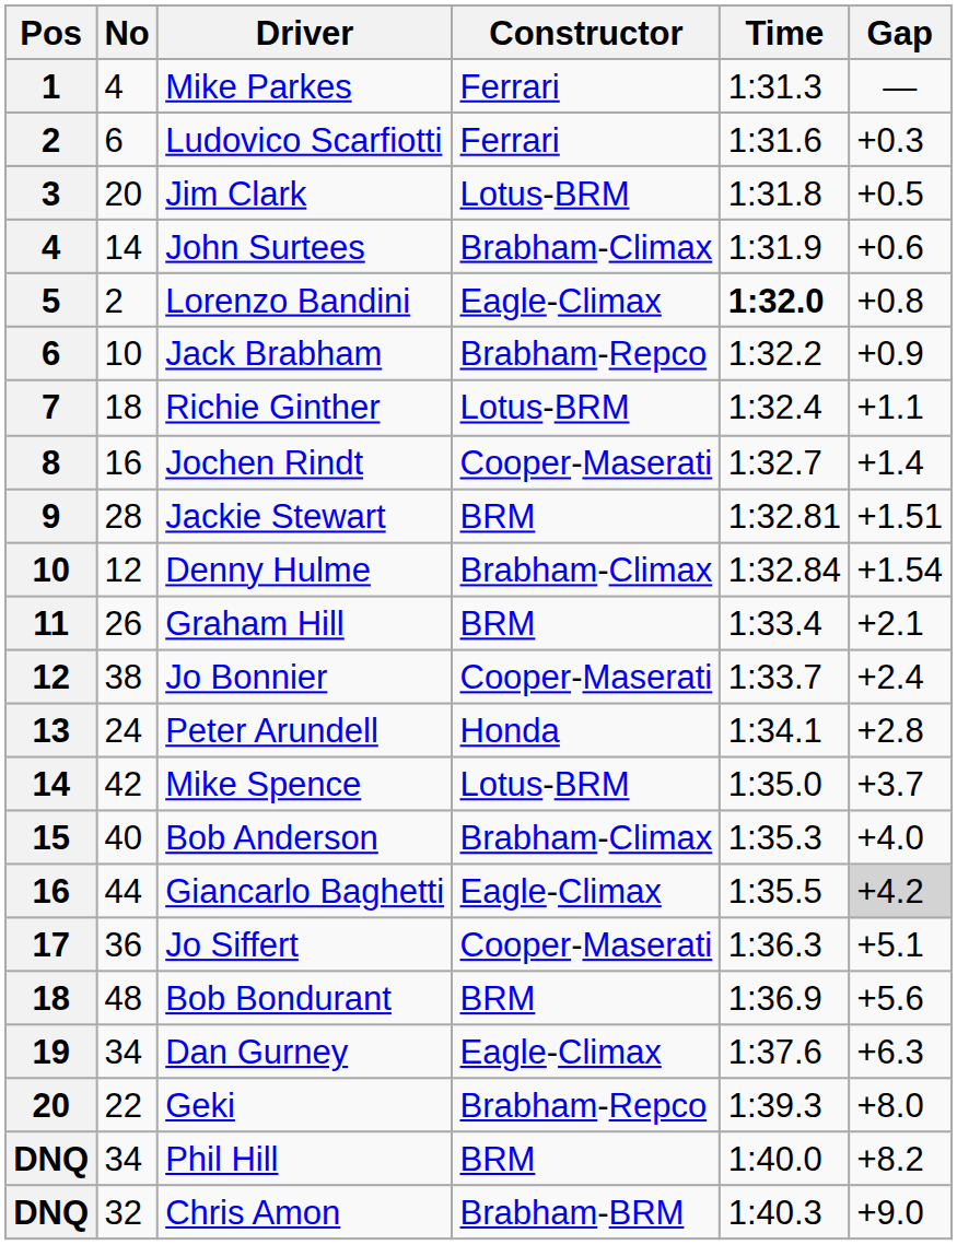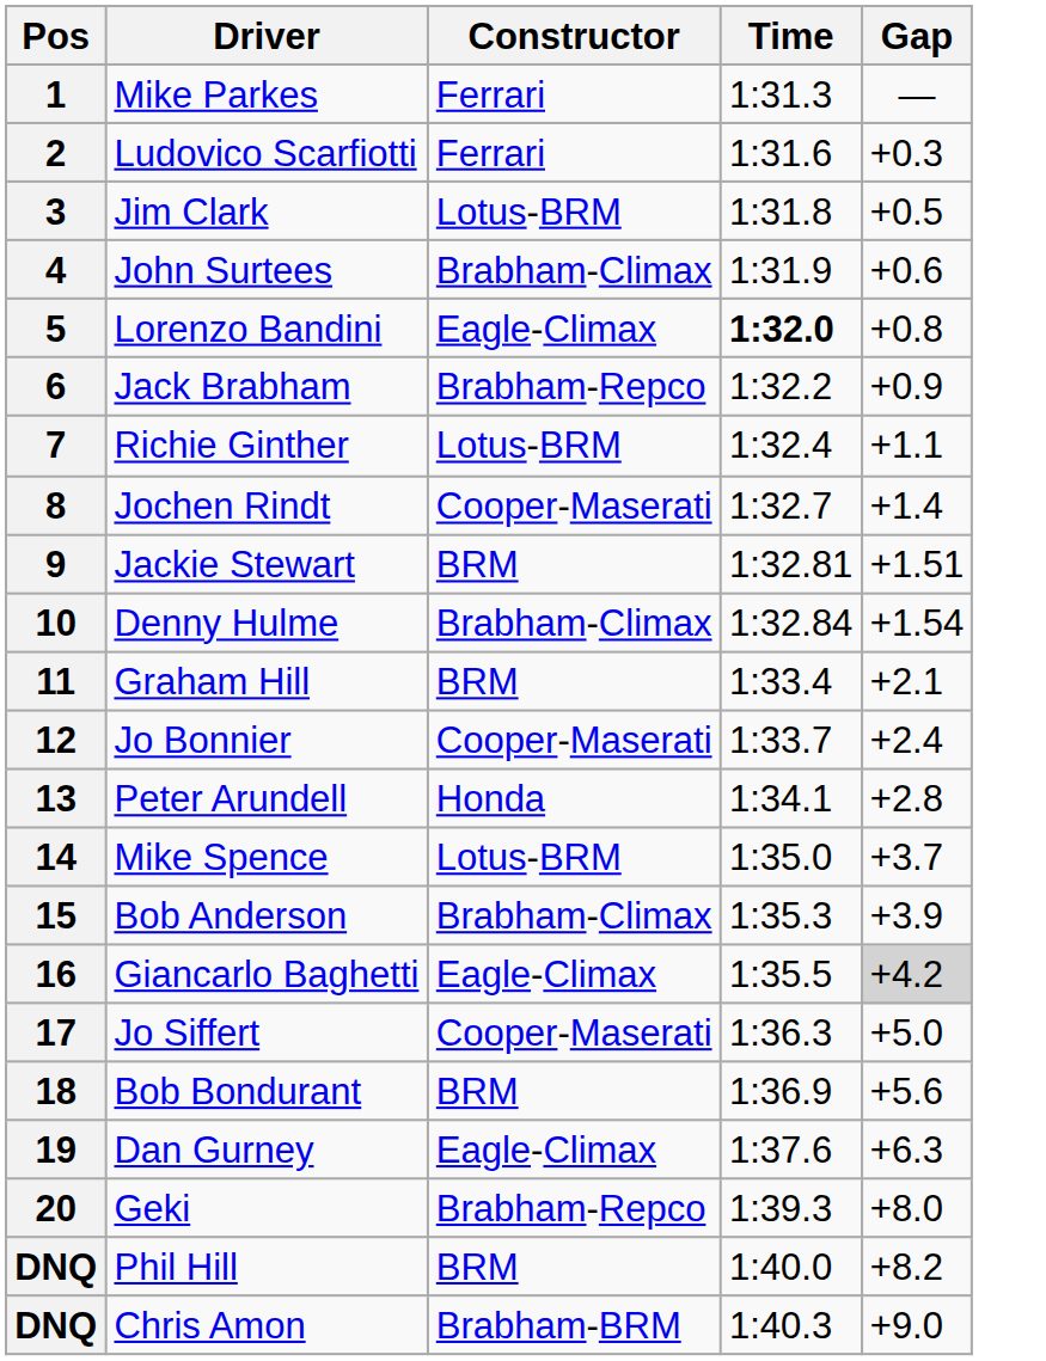- column: No | 4 | 6 | 20 | 14 | 2 | 10 | 18 | 16 | 28 | 12 | 26 | 38 | 24 | 42 | 40 | 44 | 36 | 48 | 34 | 22 | 34 | 32
Bob Anderson | Gap: +4.0 -> +3.9
Jo Siffert | Gap: +5.1 -> +5.0
